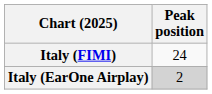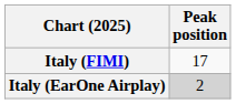Italy (FIMI) | Peak position: 24 -> 17
